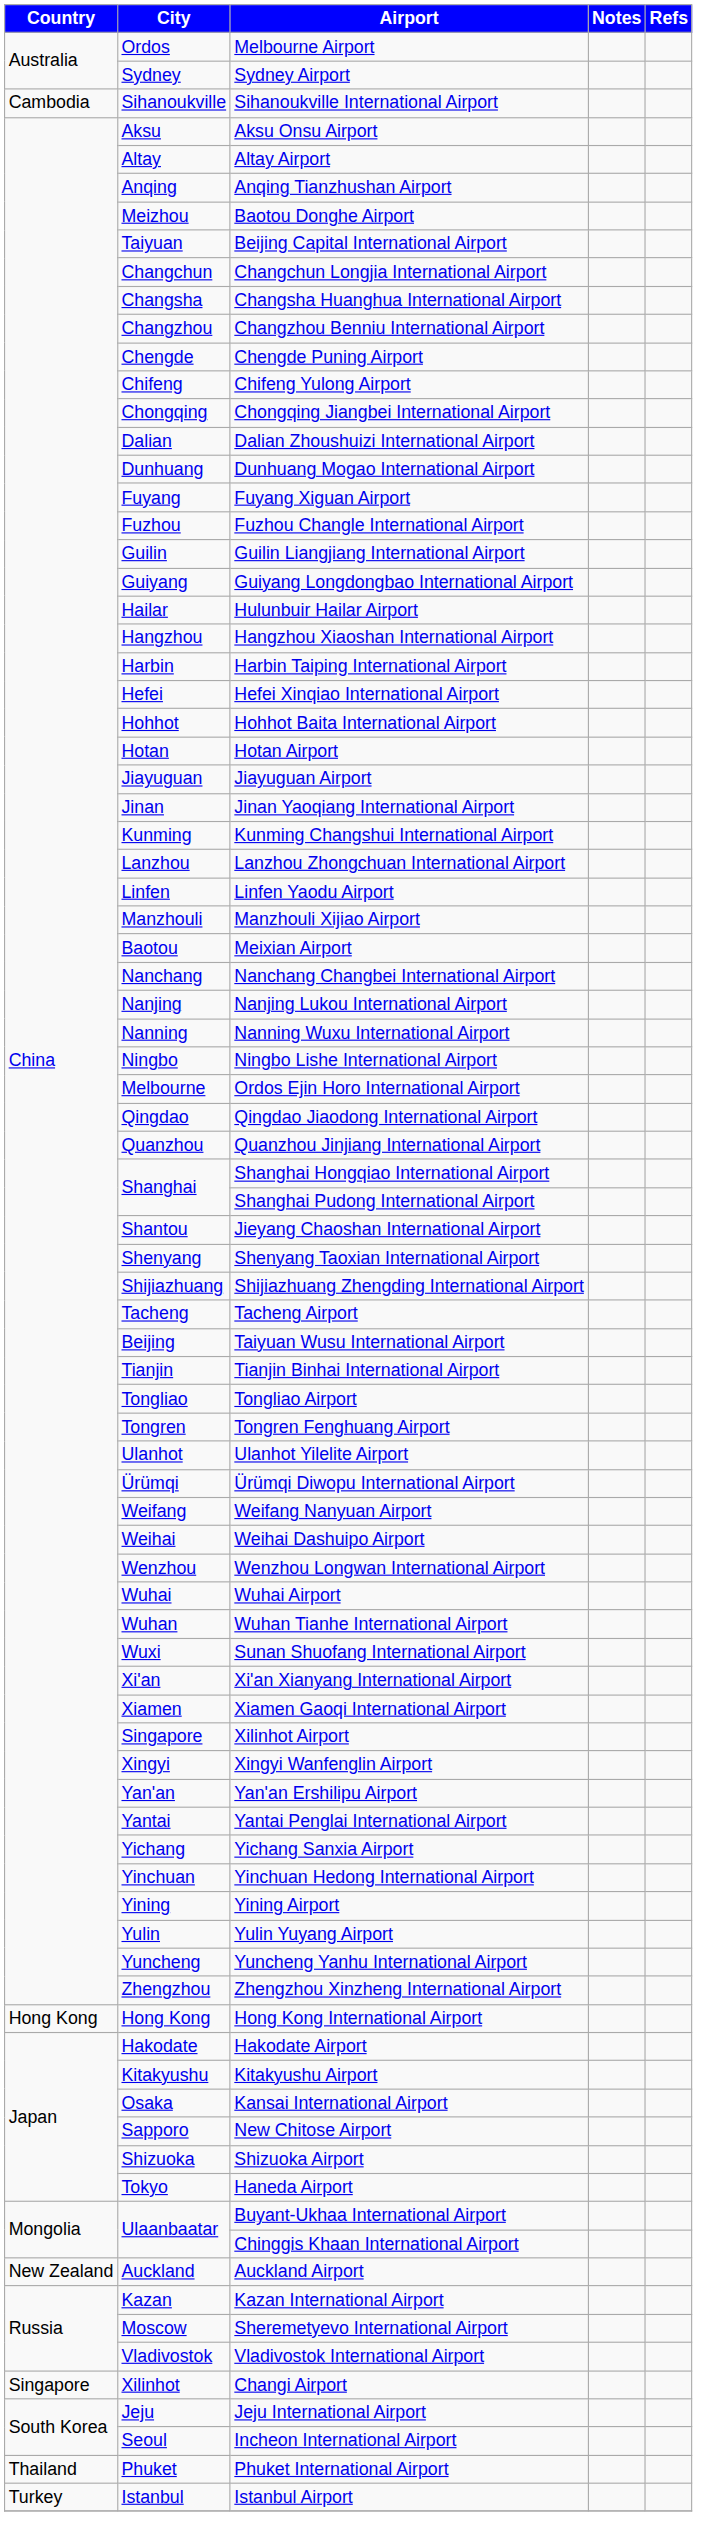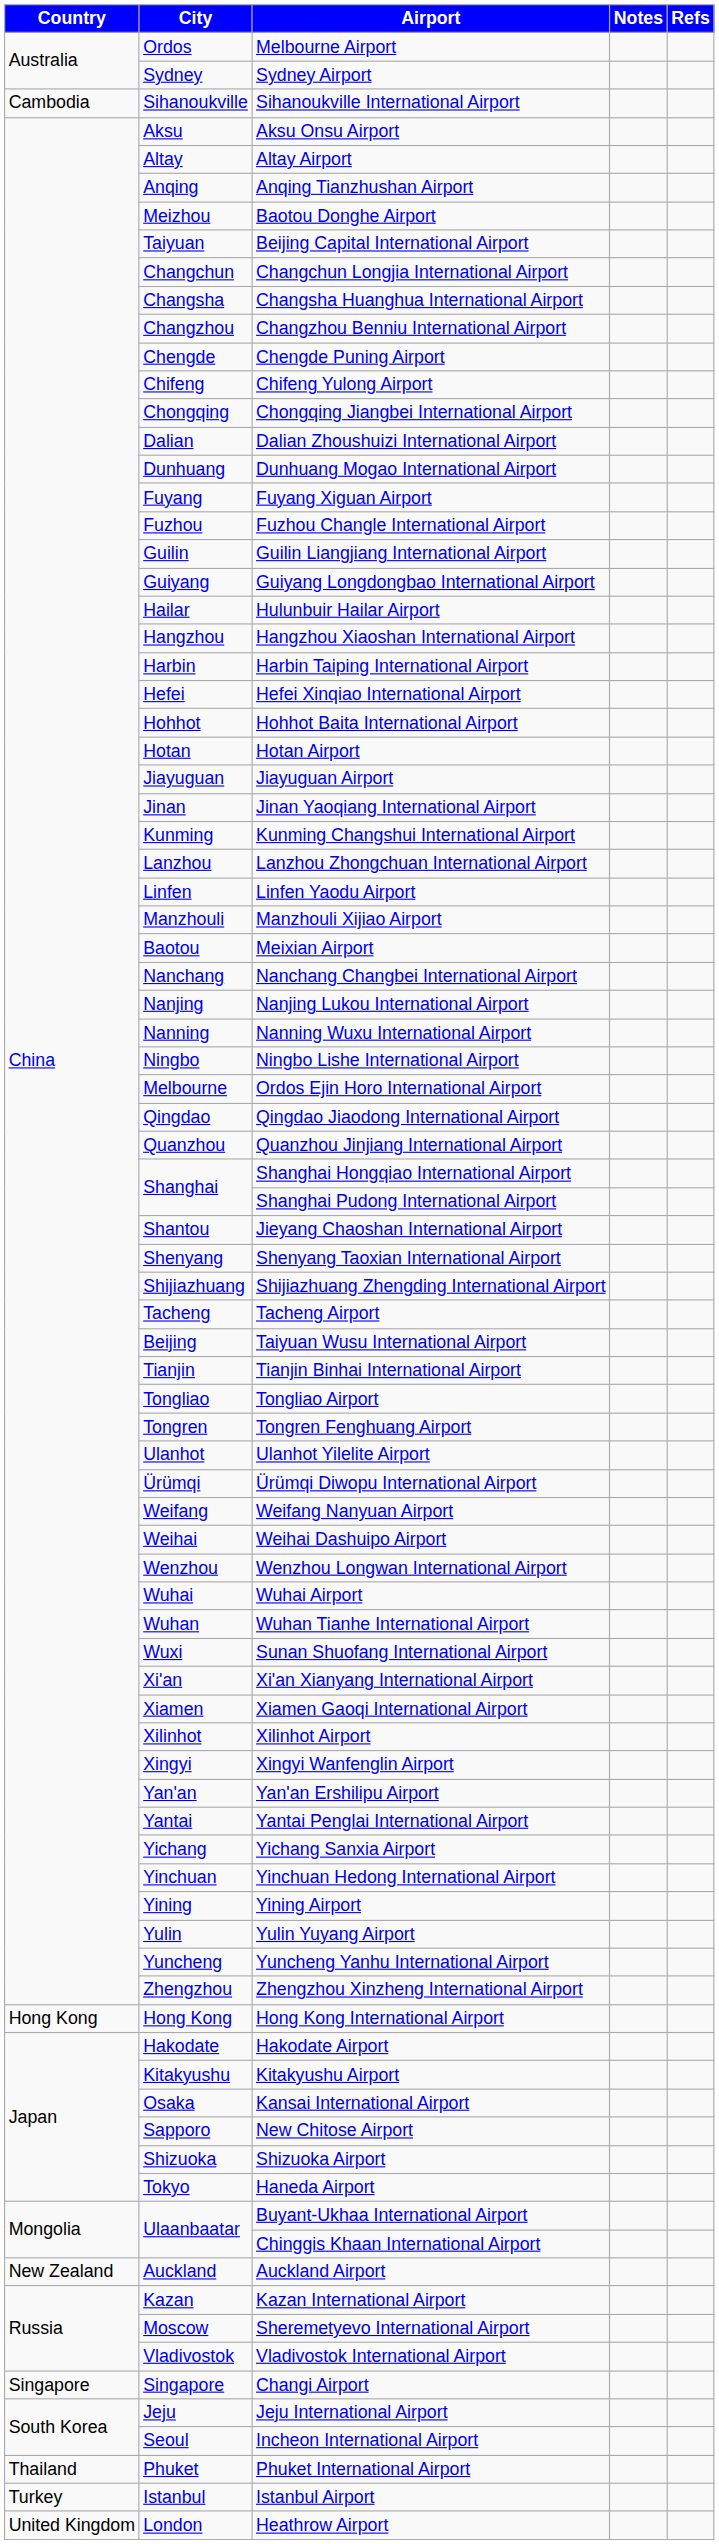Xilinhot Airport | City: Singapore -> Xilinhot
Changi Airport | City: Xilinhot -> Singapore
+ row: United Kingdom | London | Heathrow Airport
